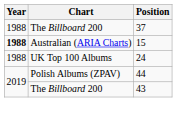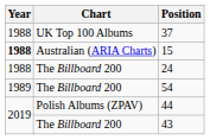37 | Chart: The Billboard 200 -> UK Top 100 Albums
24 | Chart: UK Top 100 Albums -> The Billboard 200
+ row: 1989 | The Billboard 200 | 54
